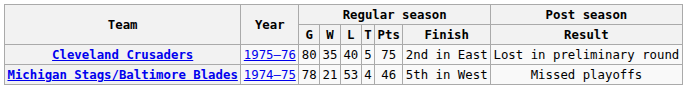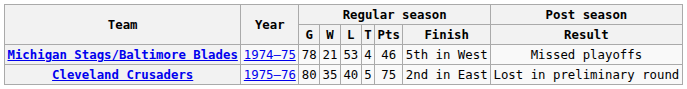rows swapped: Michigan Stags/Baltimore Blades <-> Cleveland Crusaders
